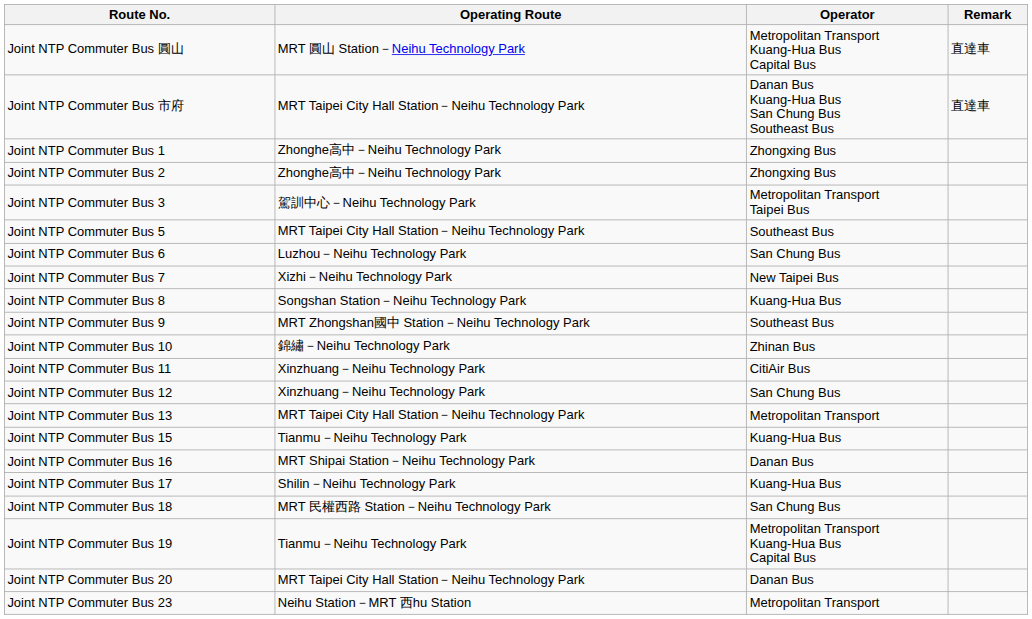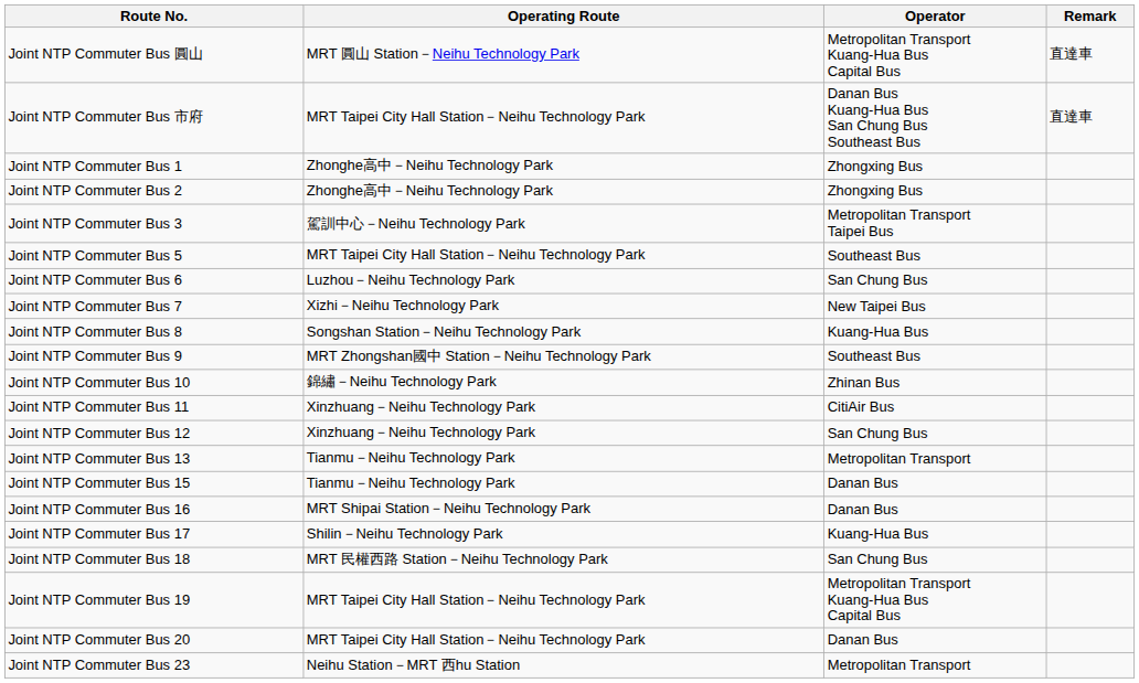Joint NTP Commuter Bus 13 | Operating Route: MRT Taipei City Hall Station－Neihu Technology Park -> Tianmu－Neihu Technology Park
Joint NTP Commuter Bus 15 | Operator: Kuang-Hua Bus -> Danan Bus
Joint NTP Commuter Bus 19 | Operating Route: Tianmu－Neihu Technology Park -> MRT Taipei City Hall Station－Neihu Technology Park
